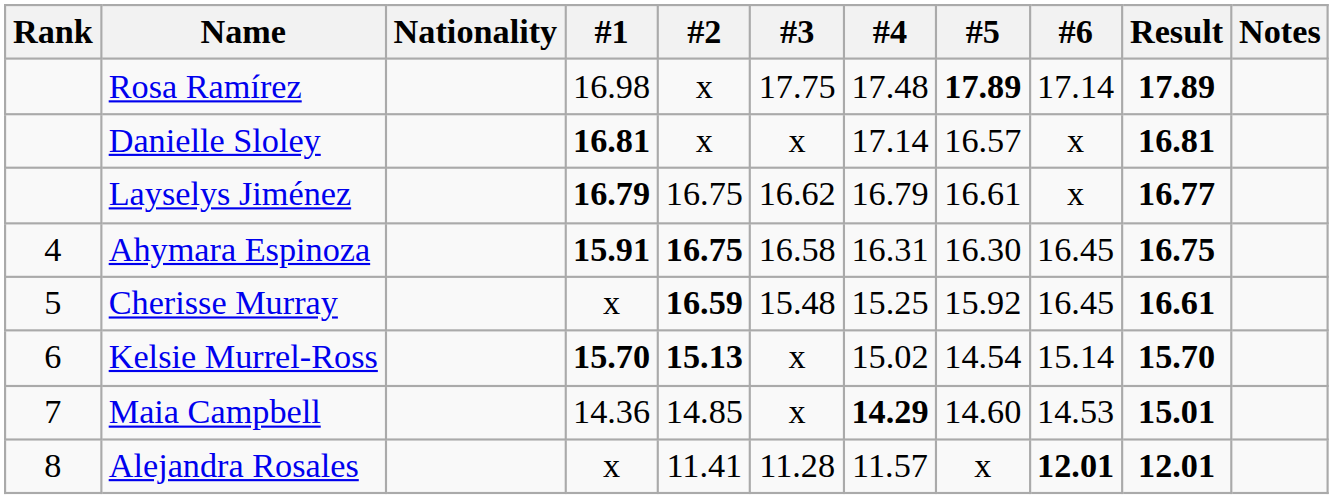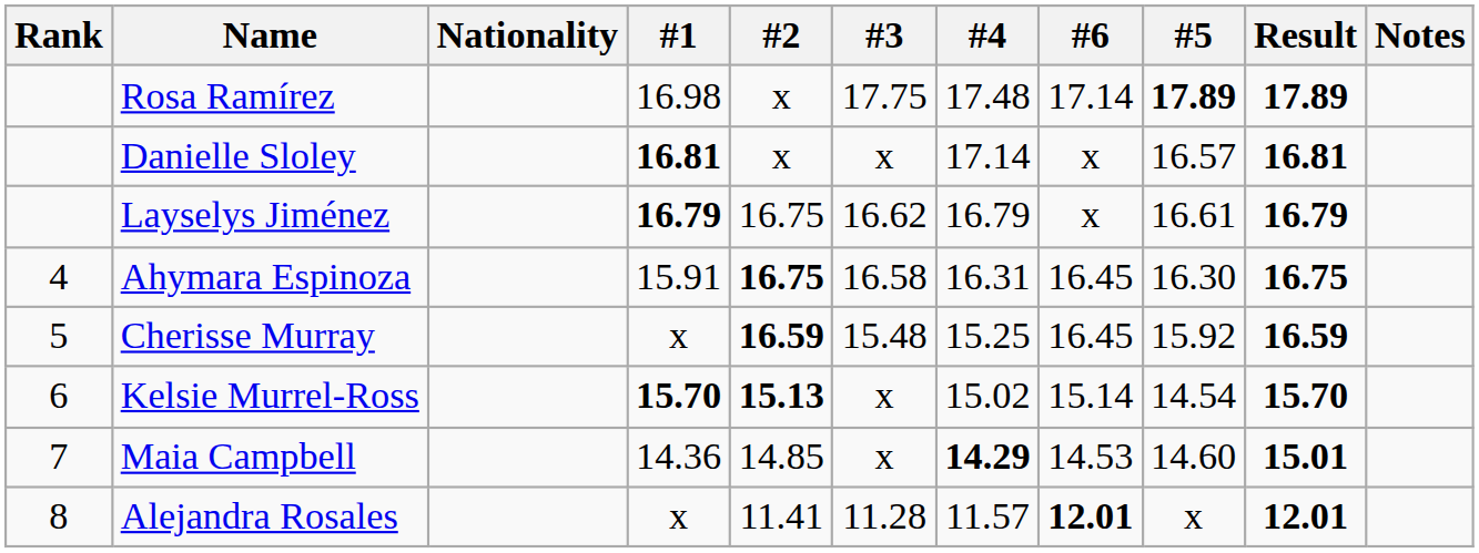columns swapped: #5 <-> #6
Layselys Jiménez | Result: 16.77 -> 16.79
Ahymara Espinoza | #1: bold -> normal
Cherisse Murray | Result: 16.61 -> 16.59
